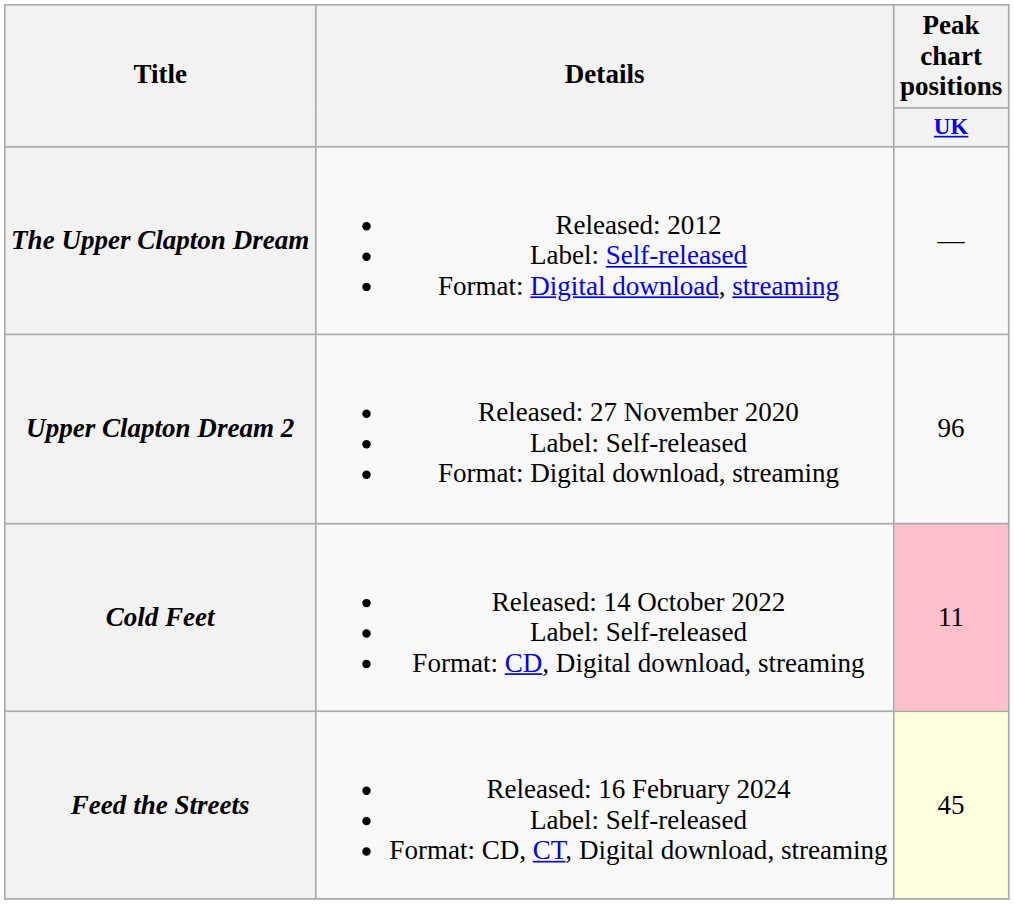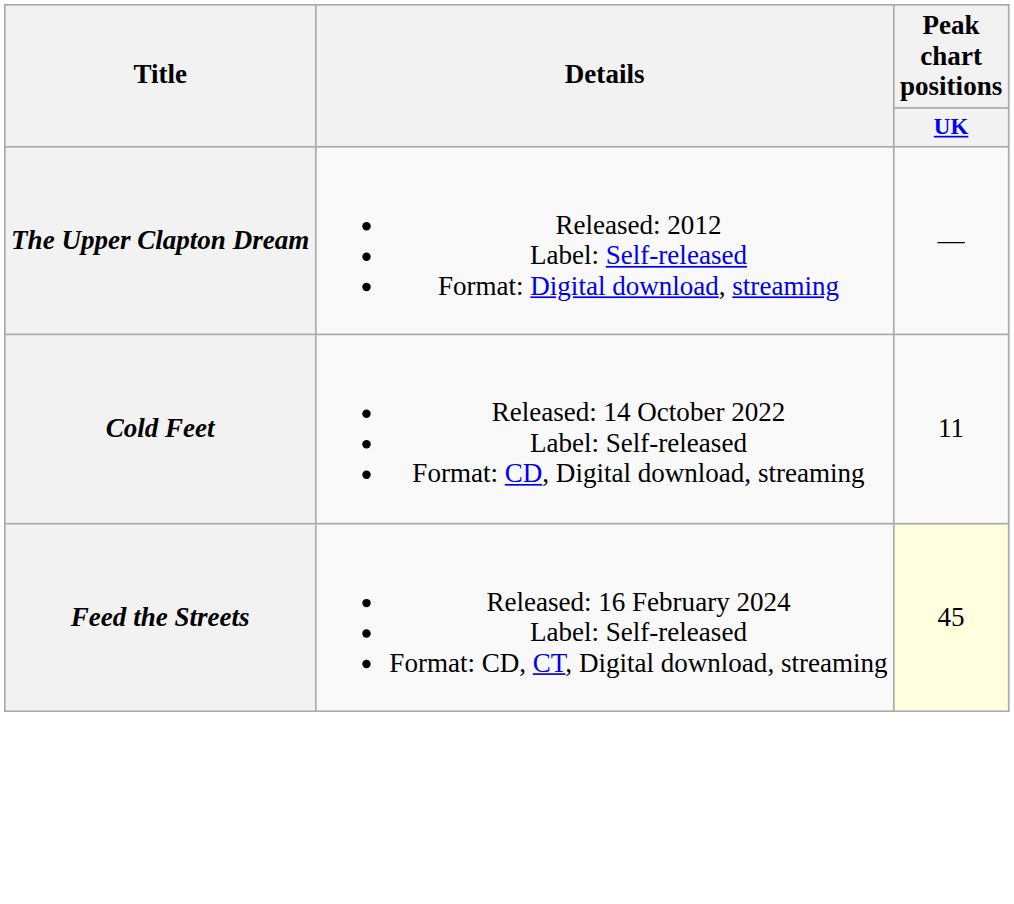- row: Upper Clapton Dream 2 | Released: 27 November 2020 Label: Self-released Format: Digital download, streaming | 96
Cold Feet | Peak chart positions / UK: pink background -> no background
